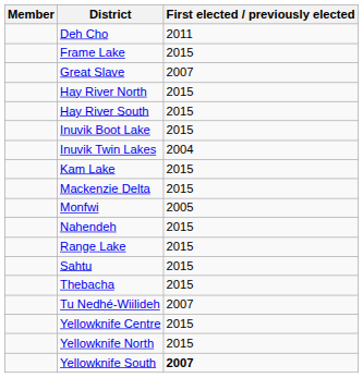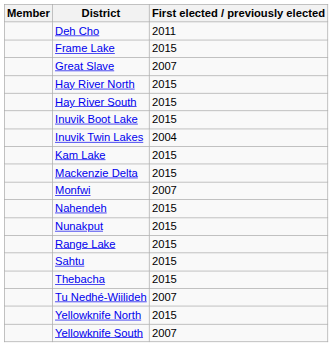Monfwi | First elected / previously elected: 2005 -> 2007
+ row: Nunakput | 2015
- row: Yellowknife Centre | 2015
Yellowknife South | First elected / previously elected: bold -> normal
